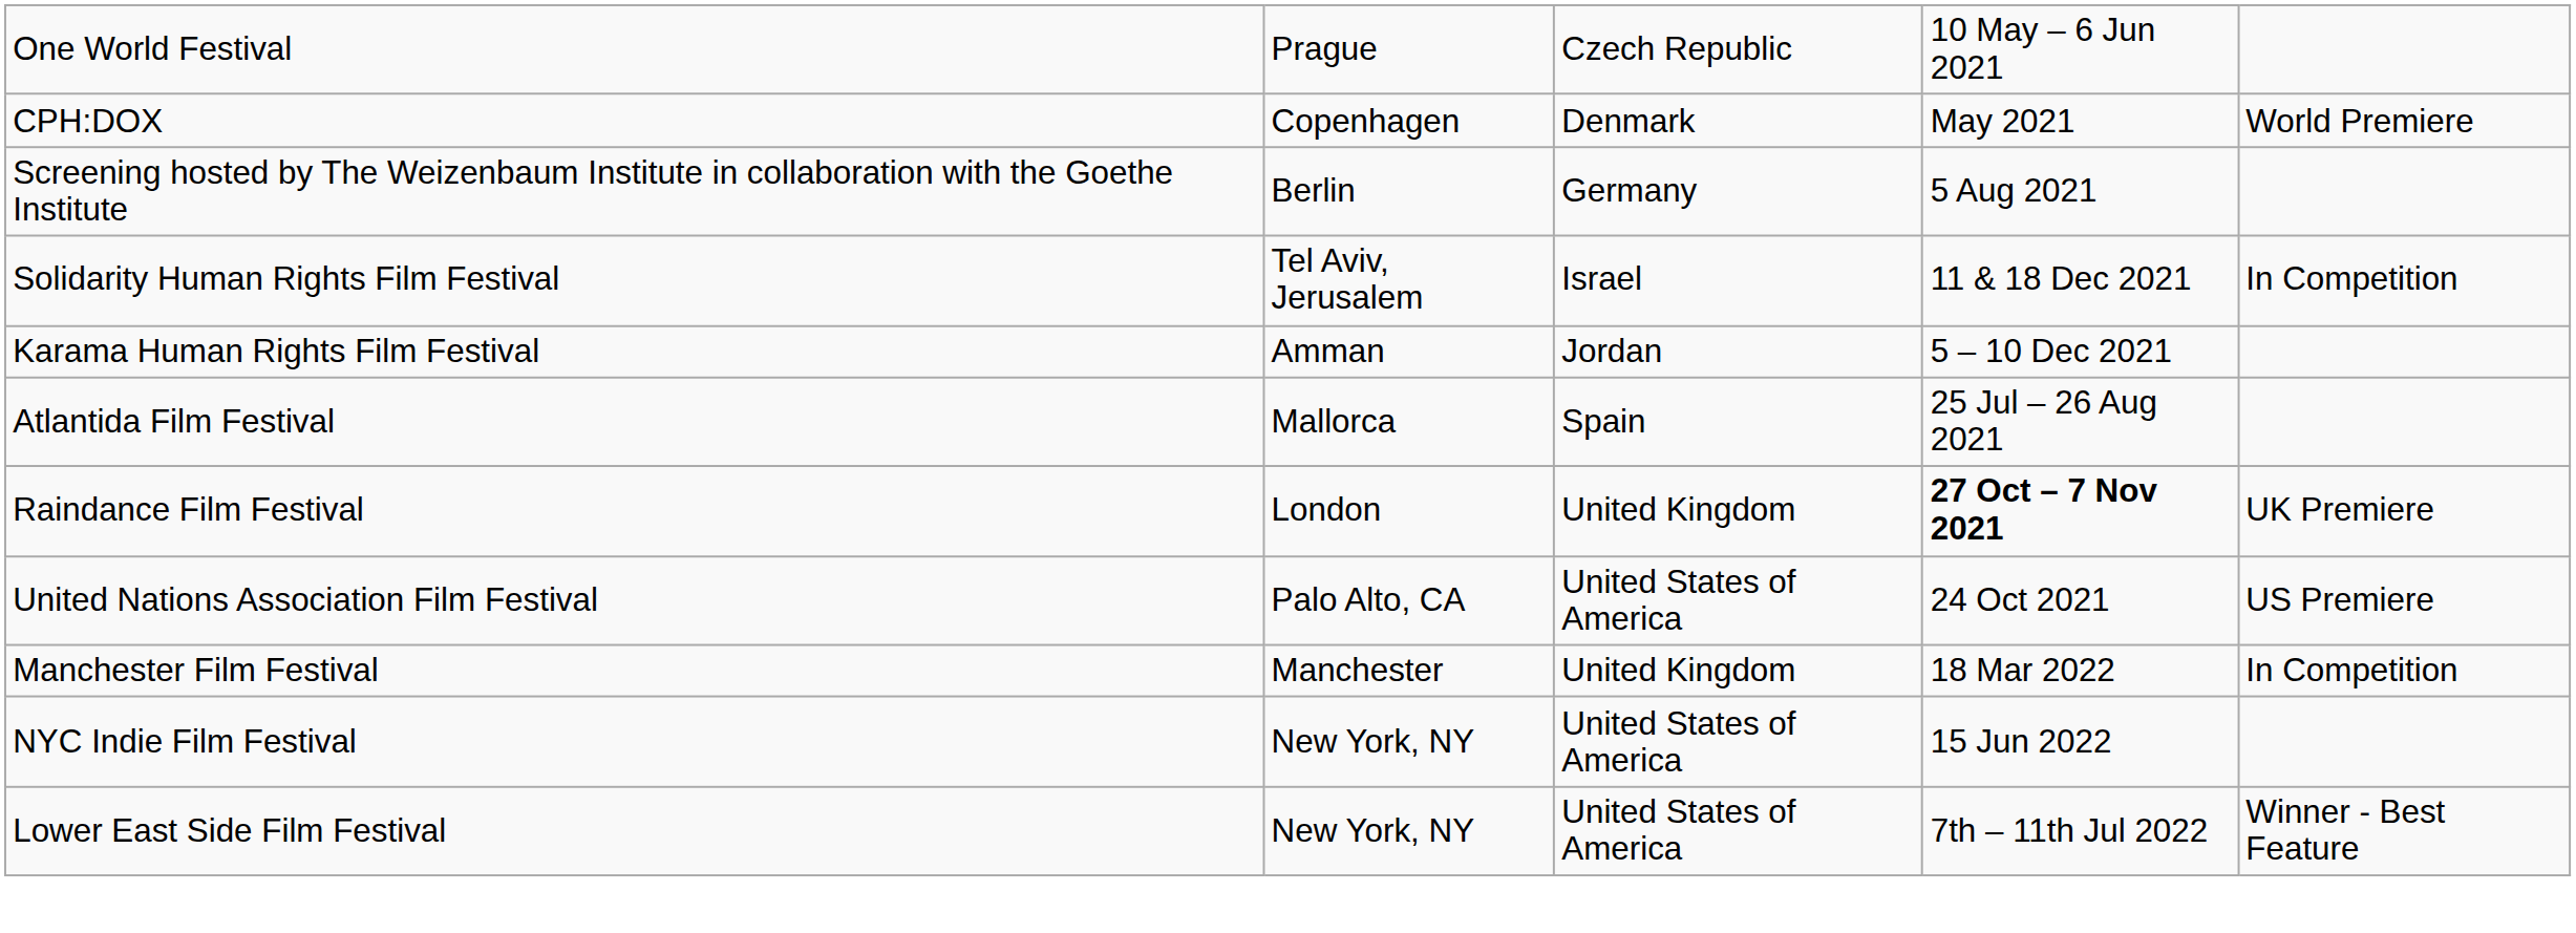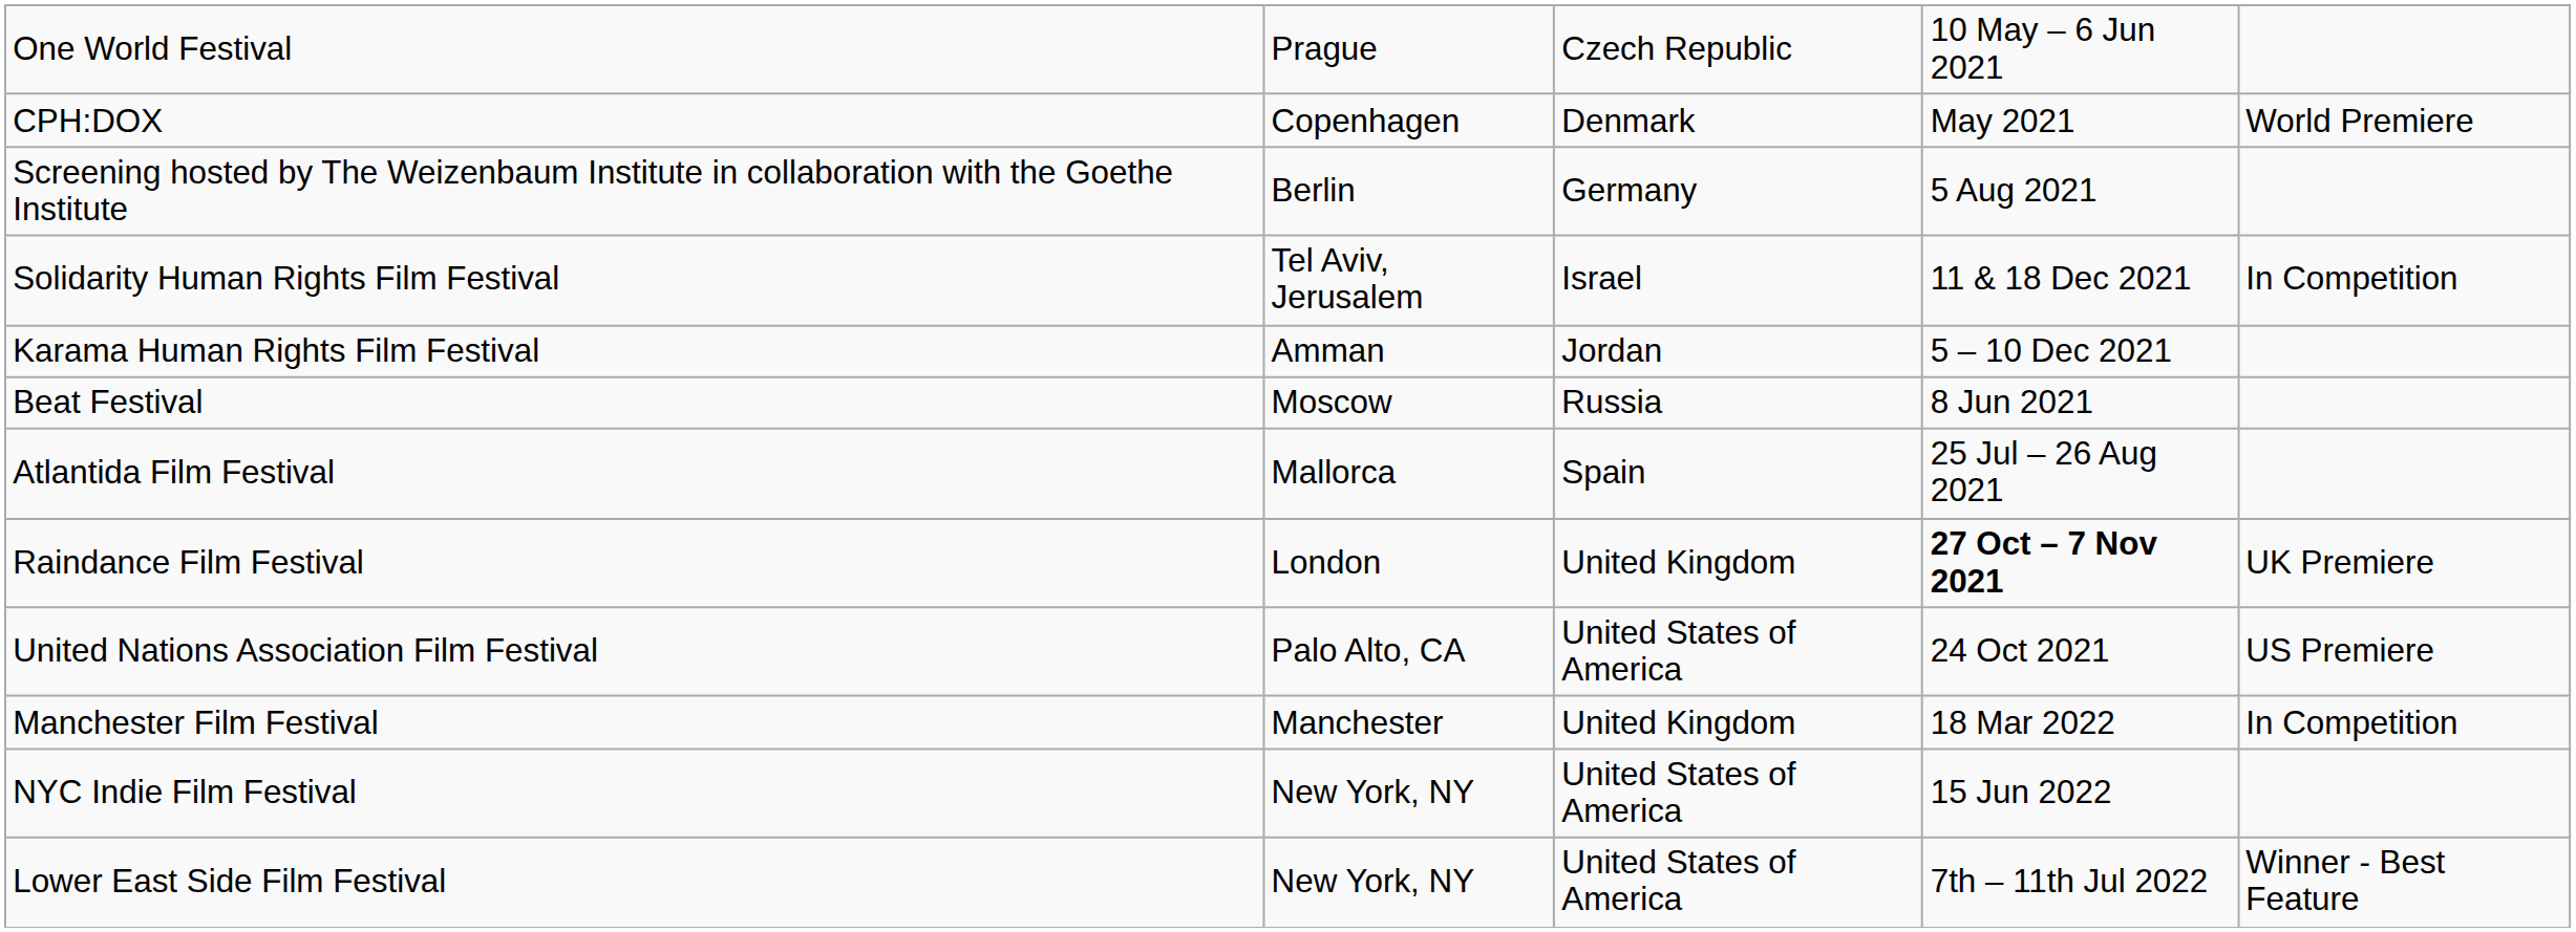+ row: Beat Festival | Moscow | Russia | 8 Jun 2021
